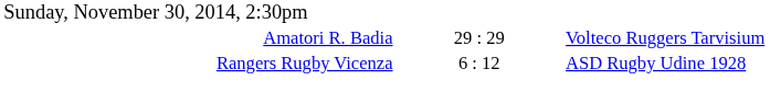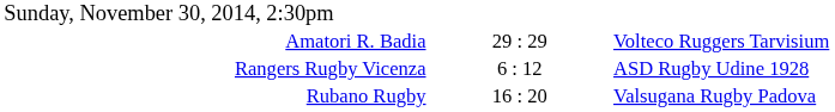+ row: Rubano Rugby | 16 : 20 | Valsugana Rugby Padova
